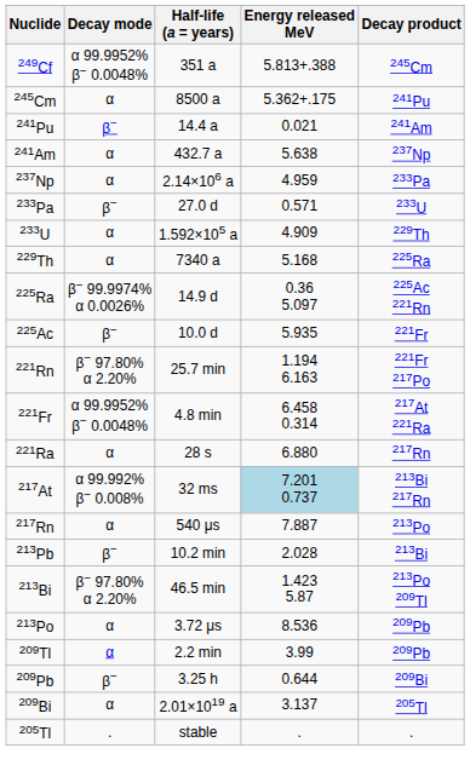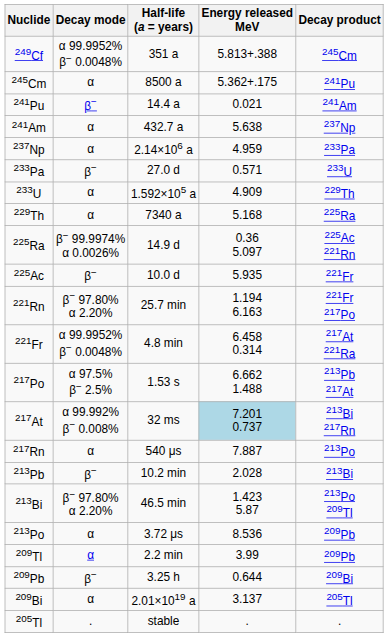- row: 221Ra | α | 28 s | 6.880 | 217Rn
+ row: 217Po | α 97.5% β− 2.5% | 1.53 s | 6.662 1.488 | 213Pb 217At
